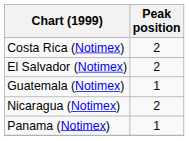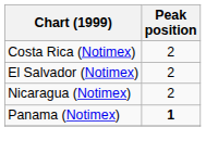- row: Guatemala (Notimex) | 1
Panama (Notimex) | Peak position: normal -> bold
